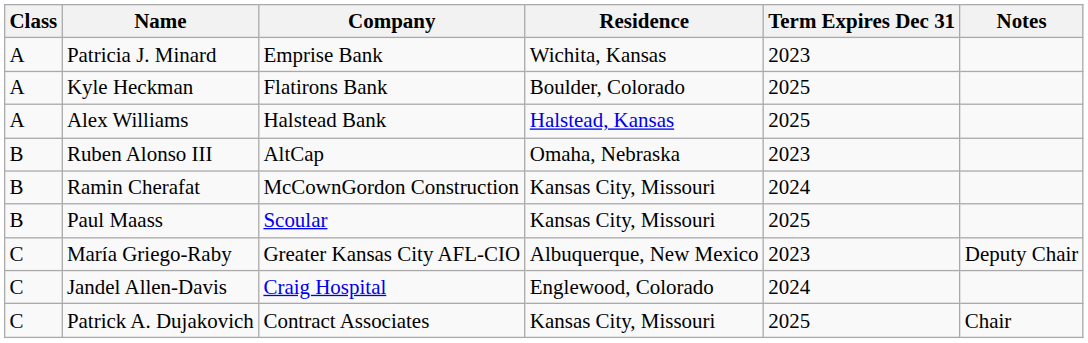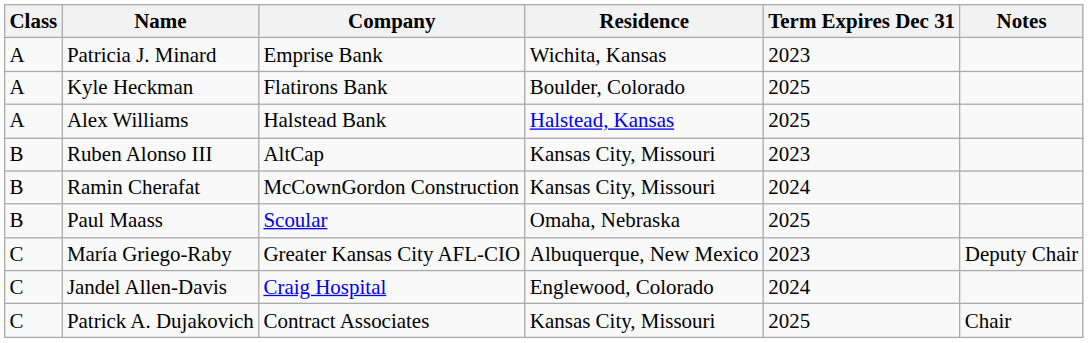Ruben Alonso III | Residence: Omaha, Nebraska -> Kansas City, Missouri
Paul Maass | Residence: Kansas City, Missouri -> Omaha, Nebraska
